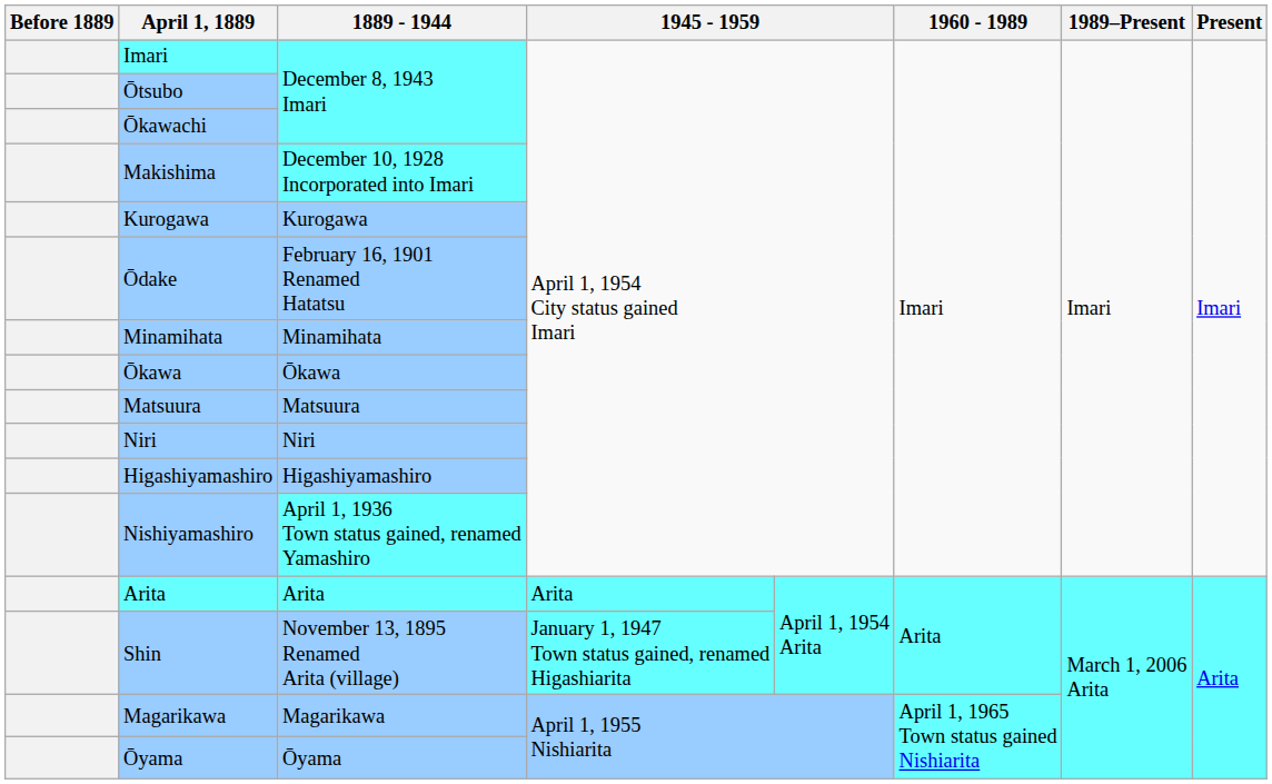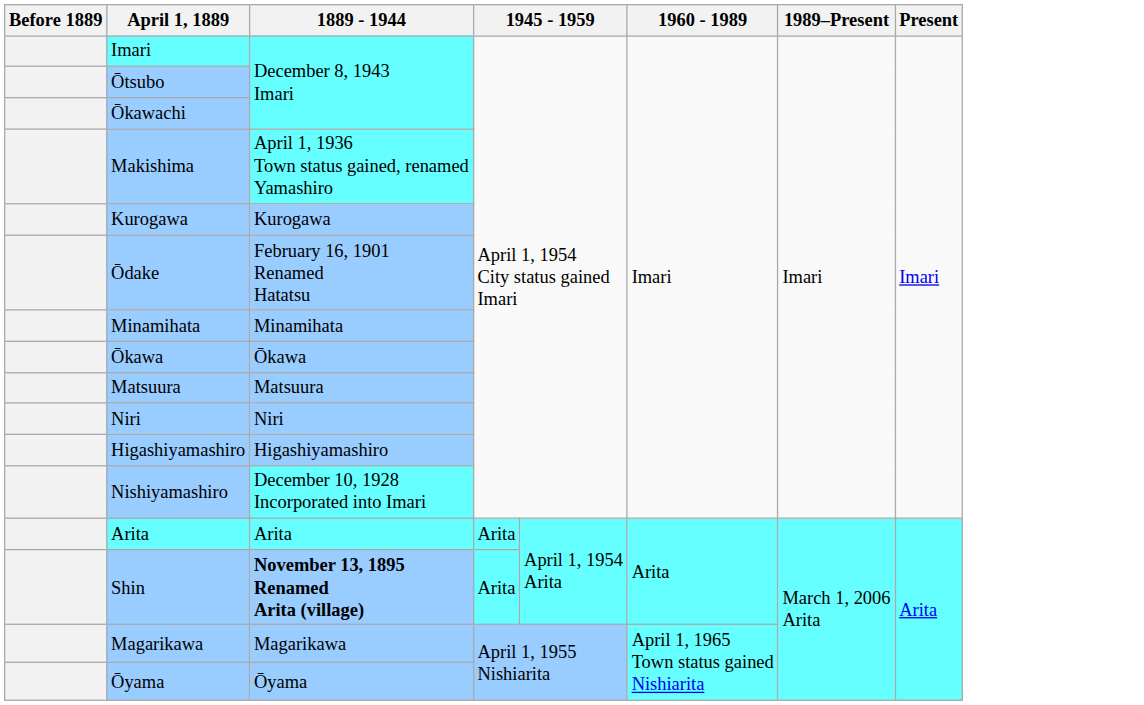Makishima | 1889 - 1944: December 10, 1928 Incorporated into Imari -> April 1, 1936 Town status gained, renamed Yamashiro
Nishiyamashiro | 1889 - 1944: April 1, 1936 Town status gained, renamed Yamashiro -> December 10, 1928 Incorporated into Imari
Shin | 1889 - 1944: normal -> bold
Shin | column 4: January 1, 1947 Town status gained, renamed Higashiarita -> Arita
